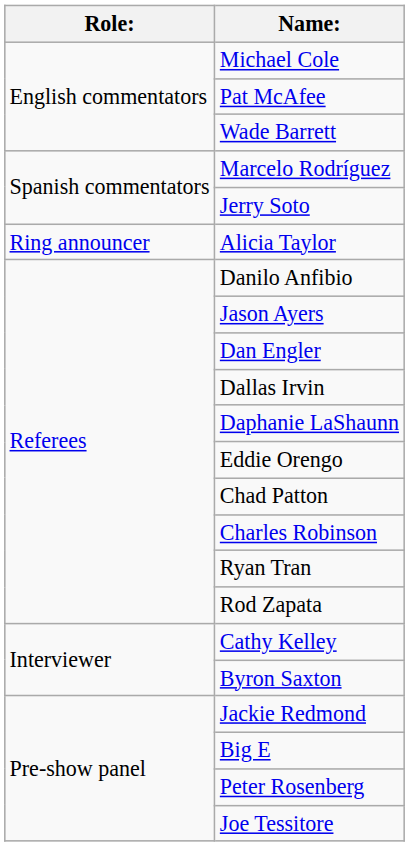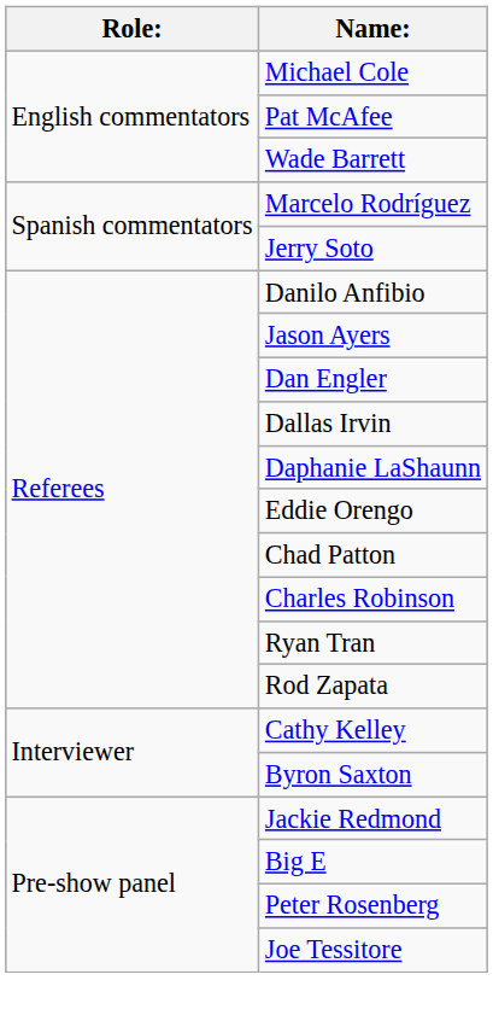- row: Ring announcer | Alicia Taylor
